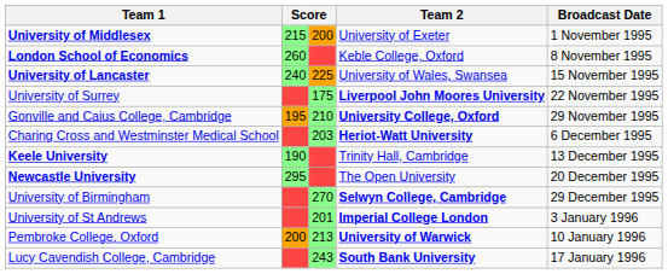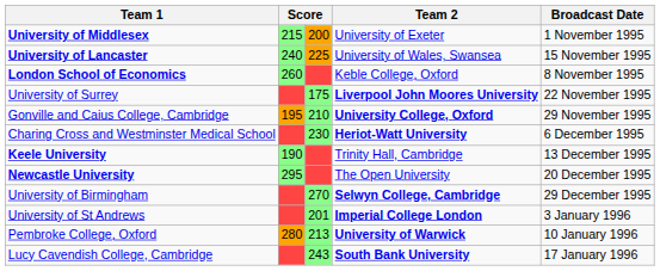rows swapped: London School of Economics <-> University of Lancaster
Charing Cross and Westminster Medical School | column 3: 203 -> 230
Pembroke College, Oxford | column 2: 200 -> 280
